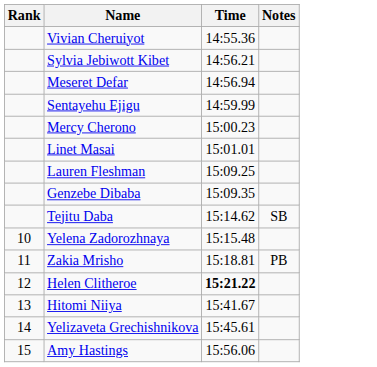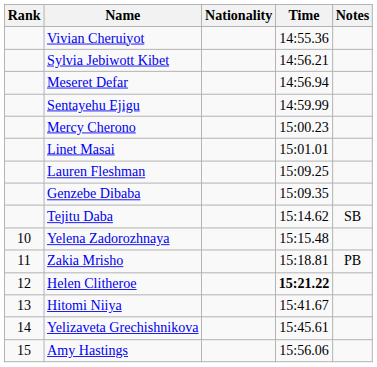+ column: Nationality
